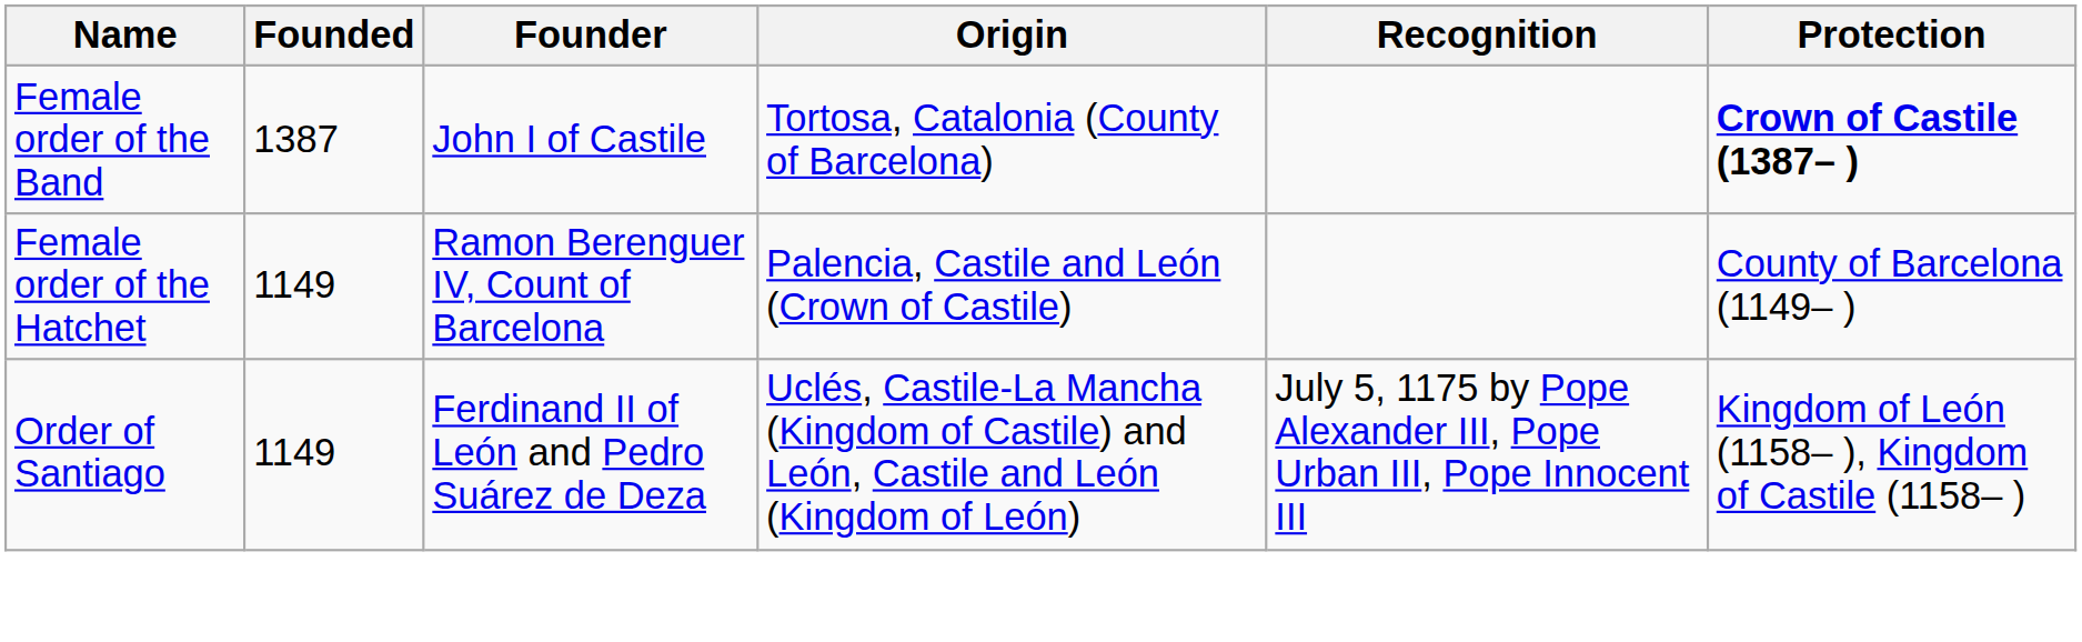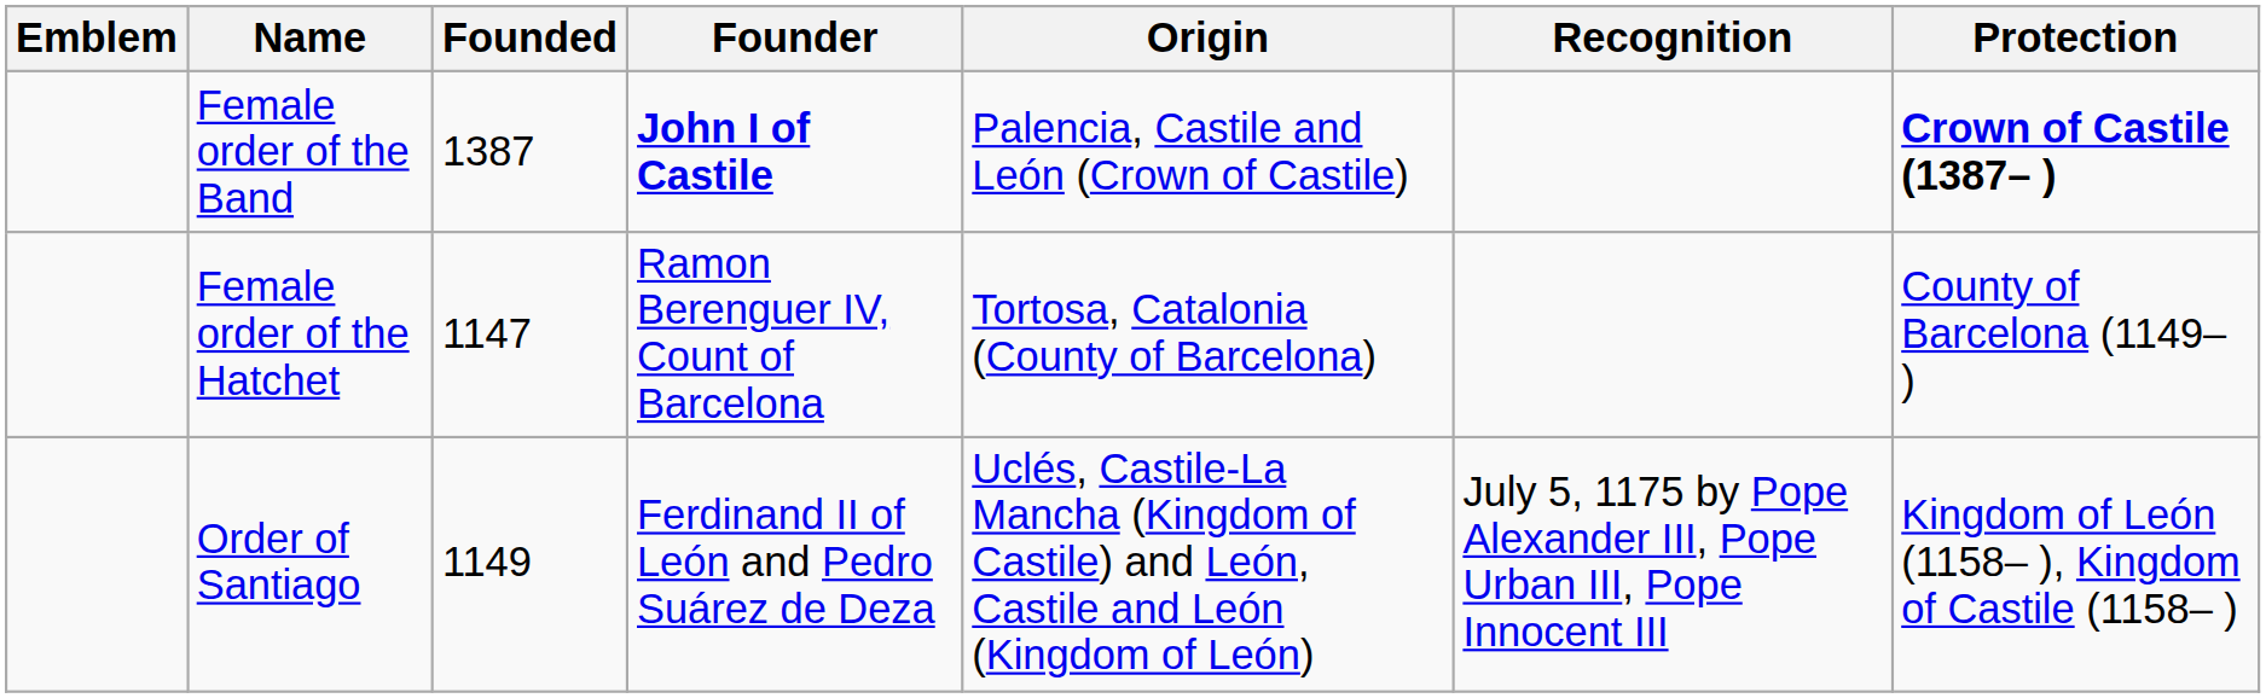+ column: Emblem
Female order of the Band | Founder: normal -> bold
Female order of the Band | Origin: Tortosa, Catalonia (County of Barcelona) -> Palencia, Castile and León (Crown of Castile)
Female order of the Hatchet | Founded: 1149 -> 1147
Female order of the Hatchet | Origin: Palencia, Castile and León (Crown of Castile) -> Tortosa, Catalonia (County of Barcelona)
